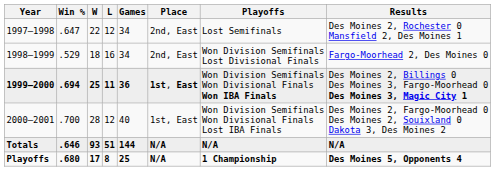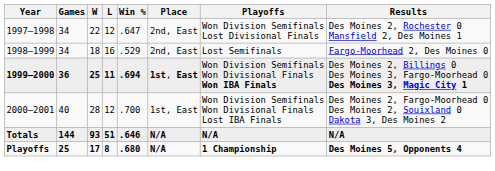columns swapped: Games <-> Win %
1997–1998 | Playoffs: Lost Semifinals -> Won Division Semifinals Lost Divisional Finals
1998–1999 | Playoffs: Won Division Semifinals Lost Divisional Finals -> Lost Semifinals
